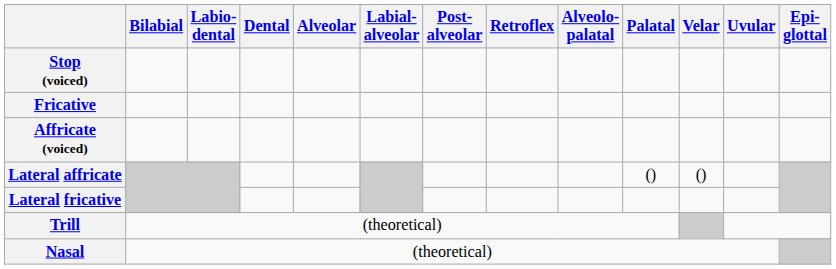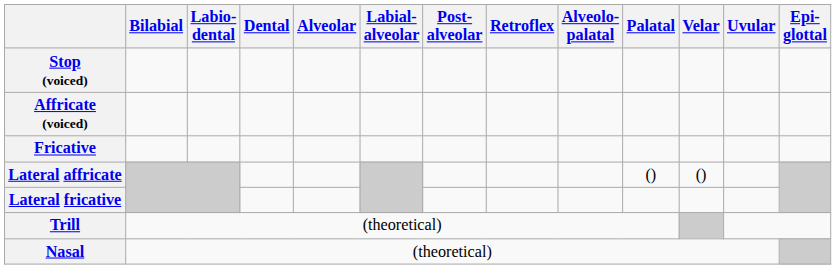rows swapped: Affricate (voiced) <-> Fricative
